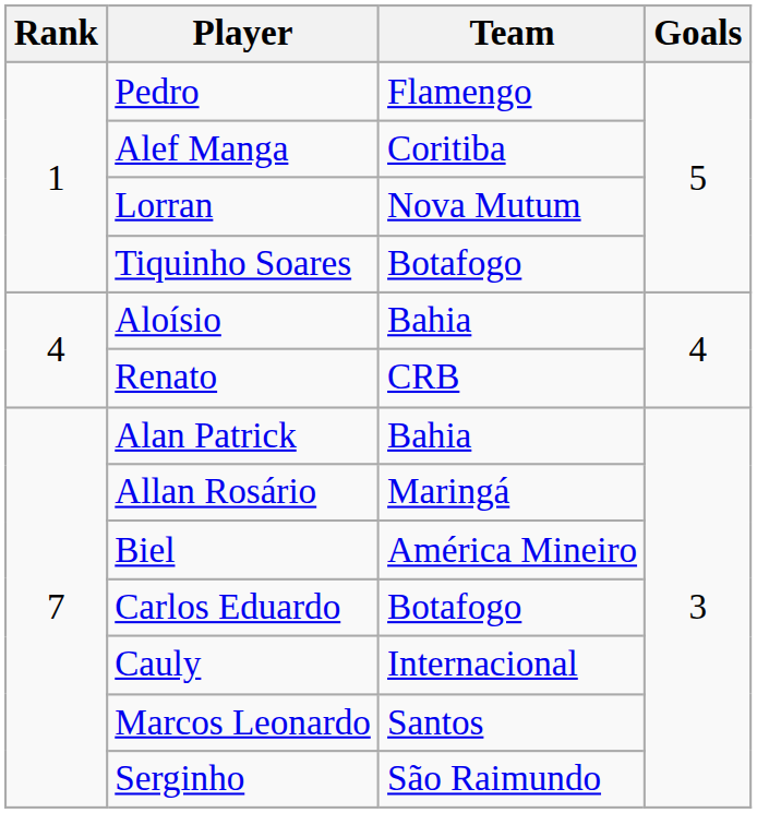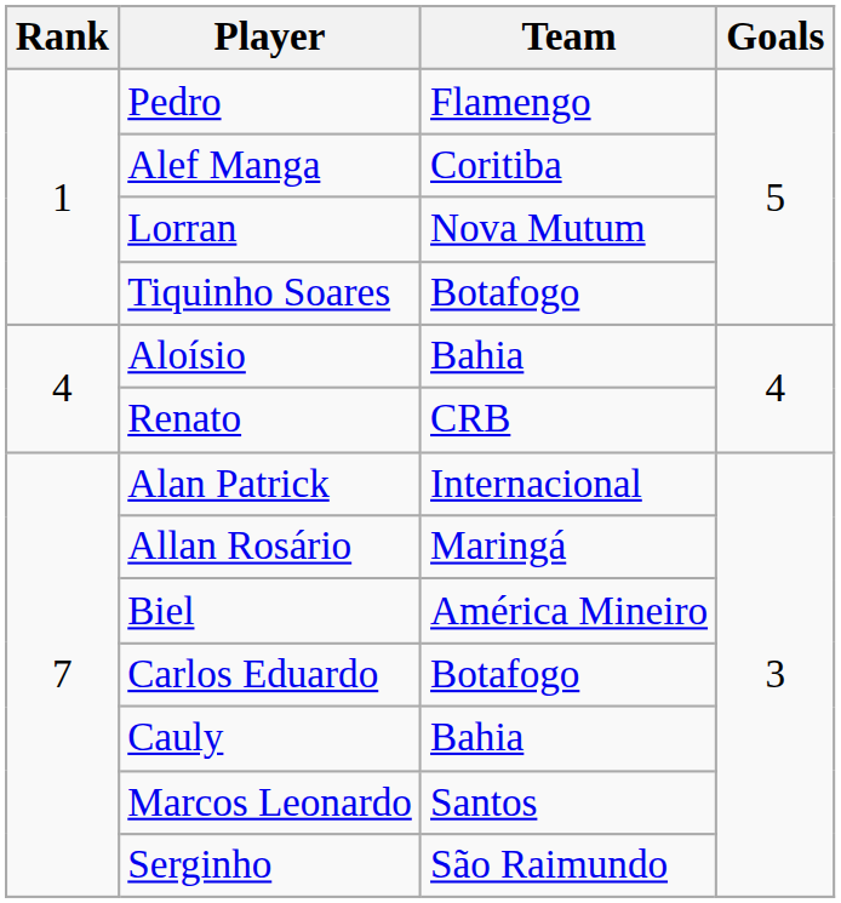Alan Patrick | Team: Bahia -> Internacional
Cauly | Team: Internacional -> Bahia
